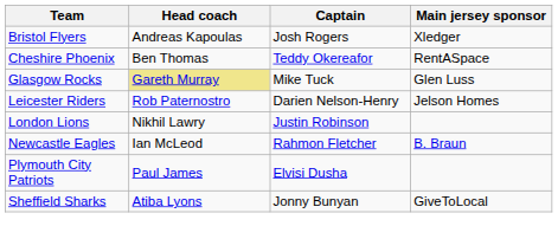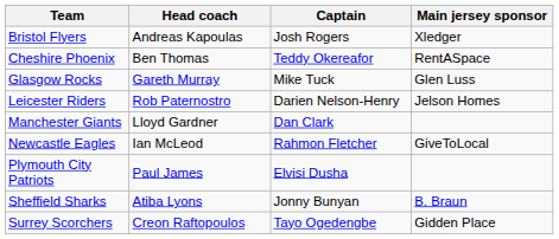Glasgow Rocks | Head coach: khaki background -> no background
- row: London Lions | Nikhil Lawry | Justin Robinson
+ row: Manchester Giants | Lloyd Gardner | Dan Clark
Newcastle Eagles | Main jersey sponsor: B. Braun -> GiveToLocal
Sheffield Sharks | Main jersey sponsor: GiveToLocal -> B. Braun
+ row: Surrey Scorchers | Creon Raftopoulos | Tayo Ogedengbe | Gidden Place
